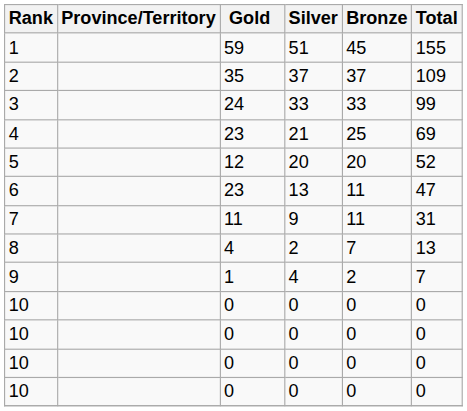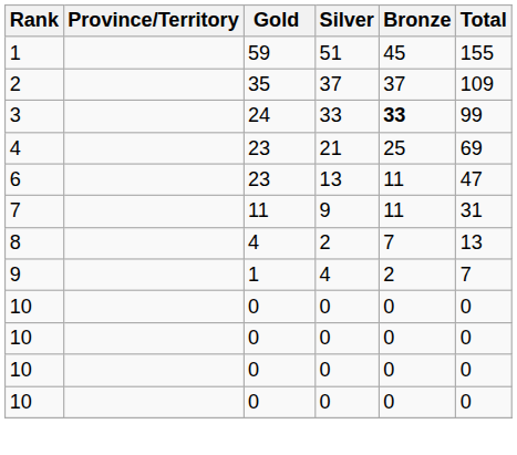3 | Bronze: normal -> bold
- row: 5 | 12 | 20 | 20 | 52
